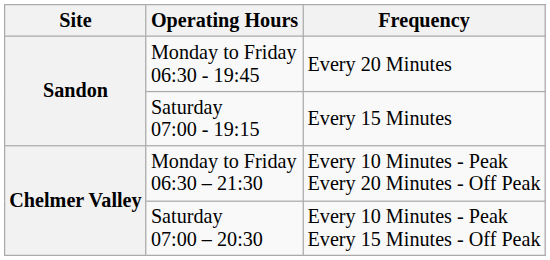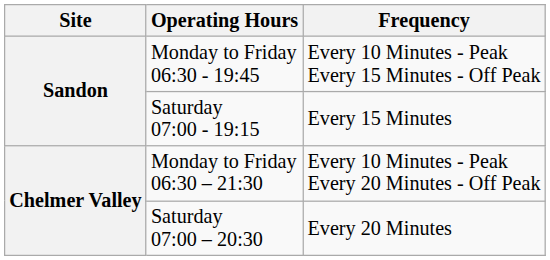Monday to Friday 06:30 - 19:45 | Frequency: Every 20 Minutes -> Every 10 Minutes - Peak Every 15 Minutes - Off Peak
Saturday 07:00 – 20:30 | Frequency: Every 10 Minutes - Peak Every 15 Minutes - Off Peak -> Every 20 Minutes
